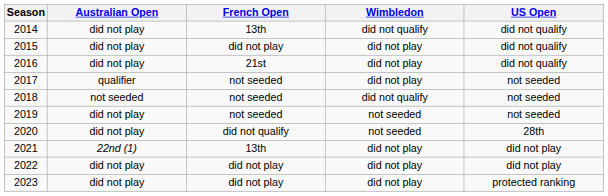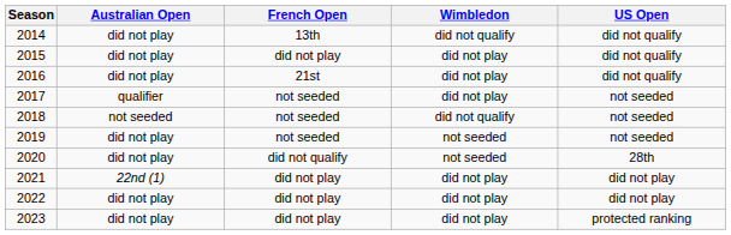2021 | French Open: 13th -> did not play
